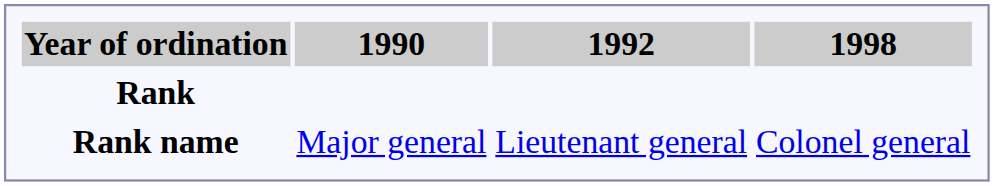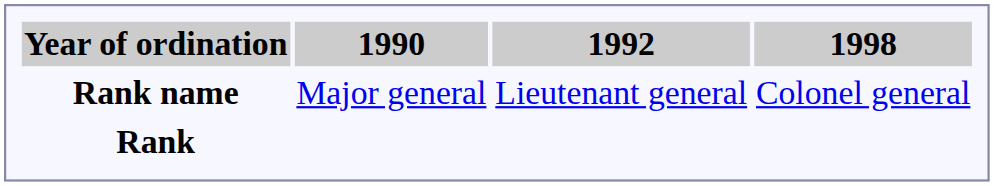rows swapped: Rank <-> Rank name
